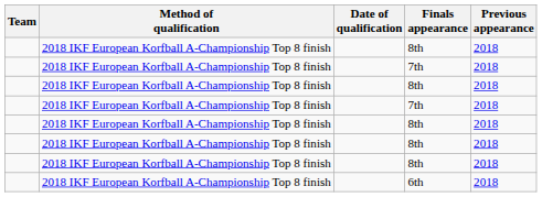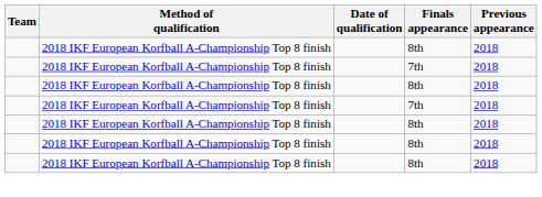- row: 2018 IKF European Korfball A-Championship Top 8 finish | 6th | 2018
